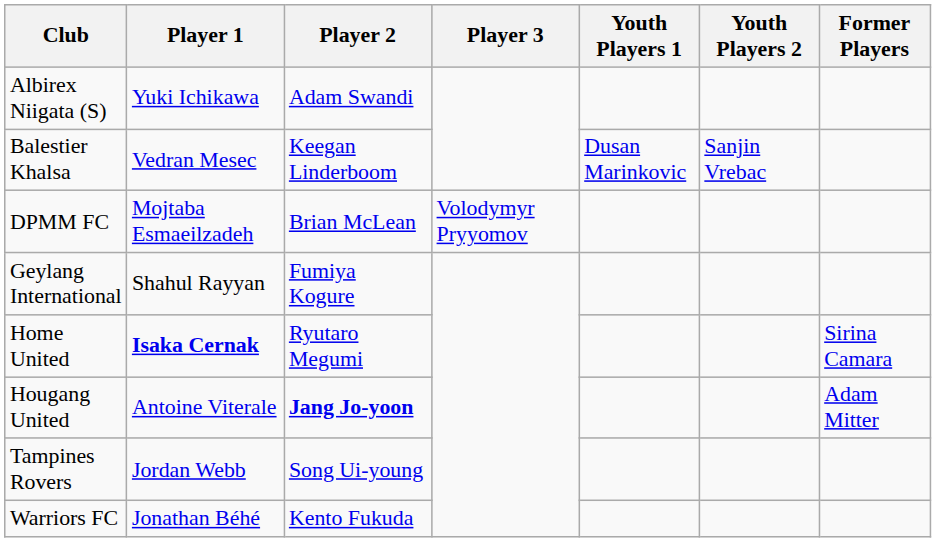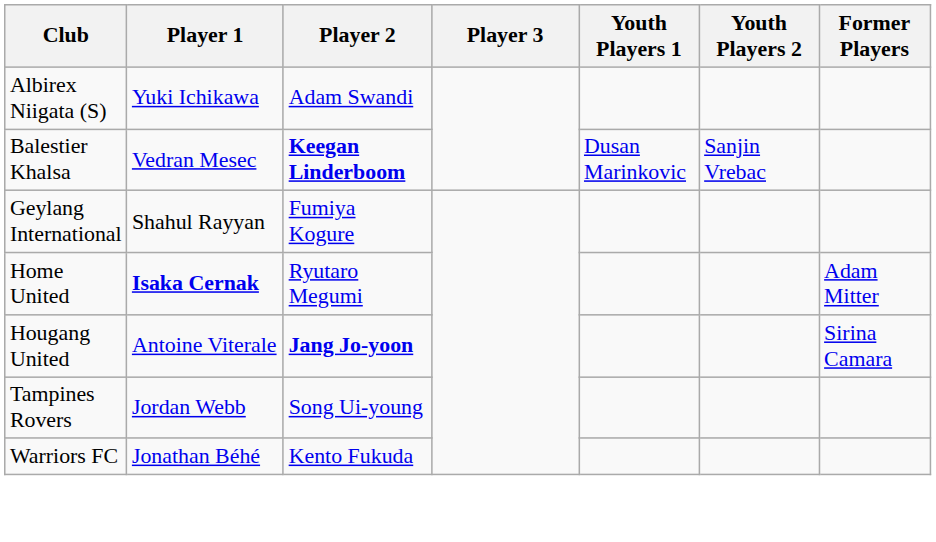Balestier Khalsa | Player 2: normal -> bold
- row: DPMM FC | Mojtaba Esmaeilzadeh | Brian McLean | Volodymyr Pryyomov
Home United | Former Players: Sirina Camara -> Adam Mitter
Hougang United | Former Players: Adam Mitter -> Sirina Camara
